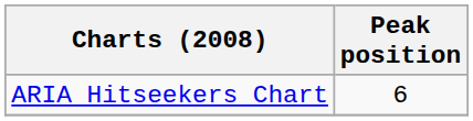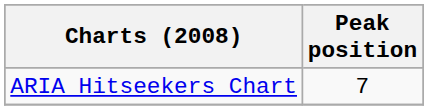ARIA Hitseekers Chart | Peak position: 6 -> 7
